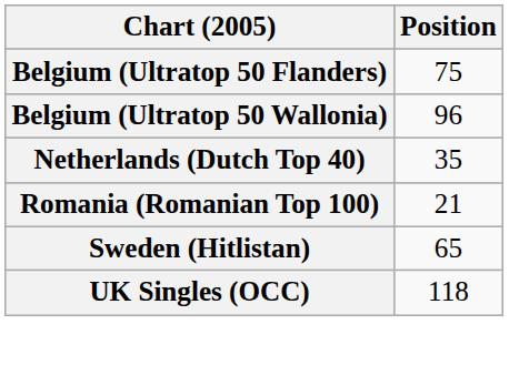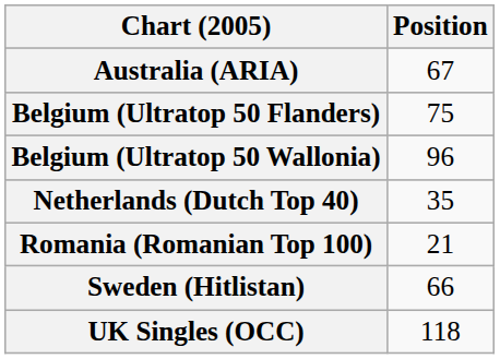+ row: Australia (ARIA) | 67
Sweden (Hitlistan) | Position: 65 -> 66
